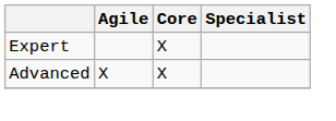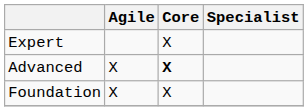Advanced | Core: normal -> bold
+ row: Foundation | X | X
